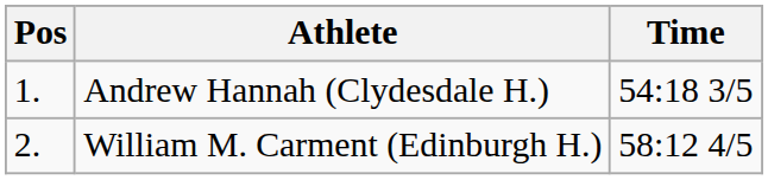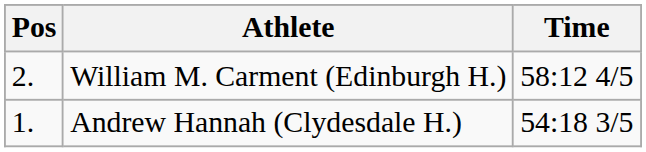rows swapped: Andrew Hannah (Clydesdale H.) <-> William M. Carment (Edinburgh H.)
